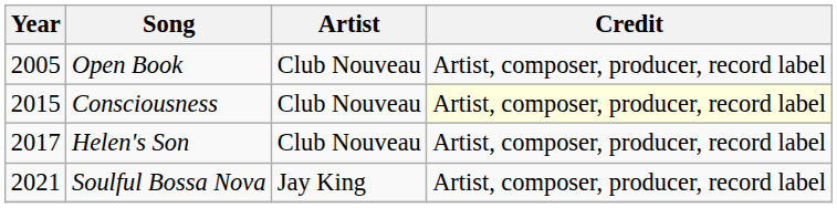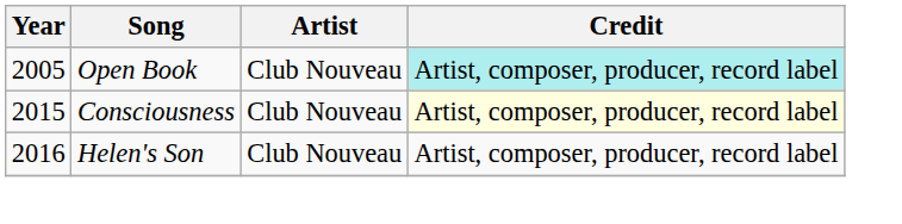Open Book | Credit: no background -> paleturquoise background
Helen's Son | Year: 2017 -> 2016
- row: 2021 | Soulful Bossa Nova | Jay King | Artist, composer, producer, record label
